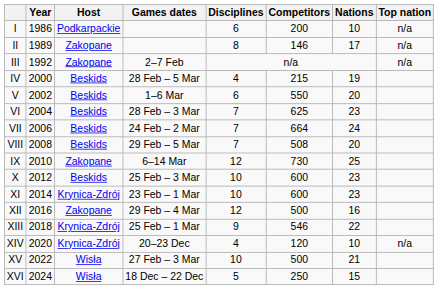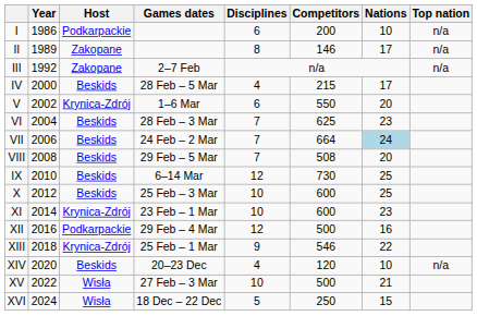IV | Nations: 19 -> 17
V | Host: Beskids -> Krynica-Zdrój
VII | Nations: no background -> lightblue background
IX | Host: Zakopane -> Beskids
X | Nations: 23 -> 25
XII | Host: Zakopane -> Podkarpackie
XIV | Host: Krynica-Zdrój -> Beskids
